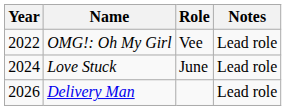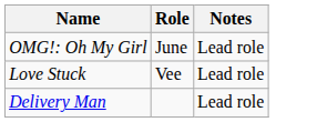- column: Year | 2022 | 2024 | 2026
OMG!: Oh My Girl | Role: Vee -> June
Love Stuck | Role: June -> Vee
